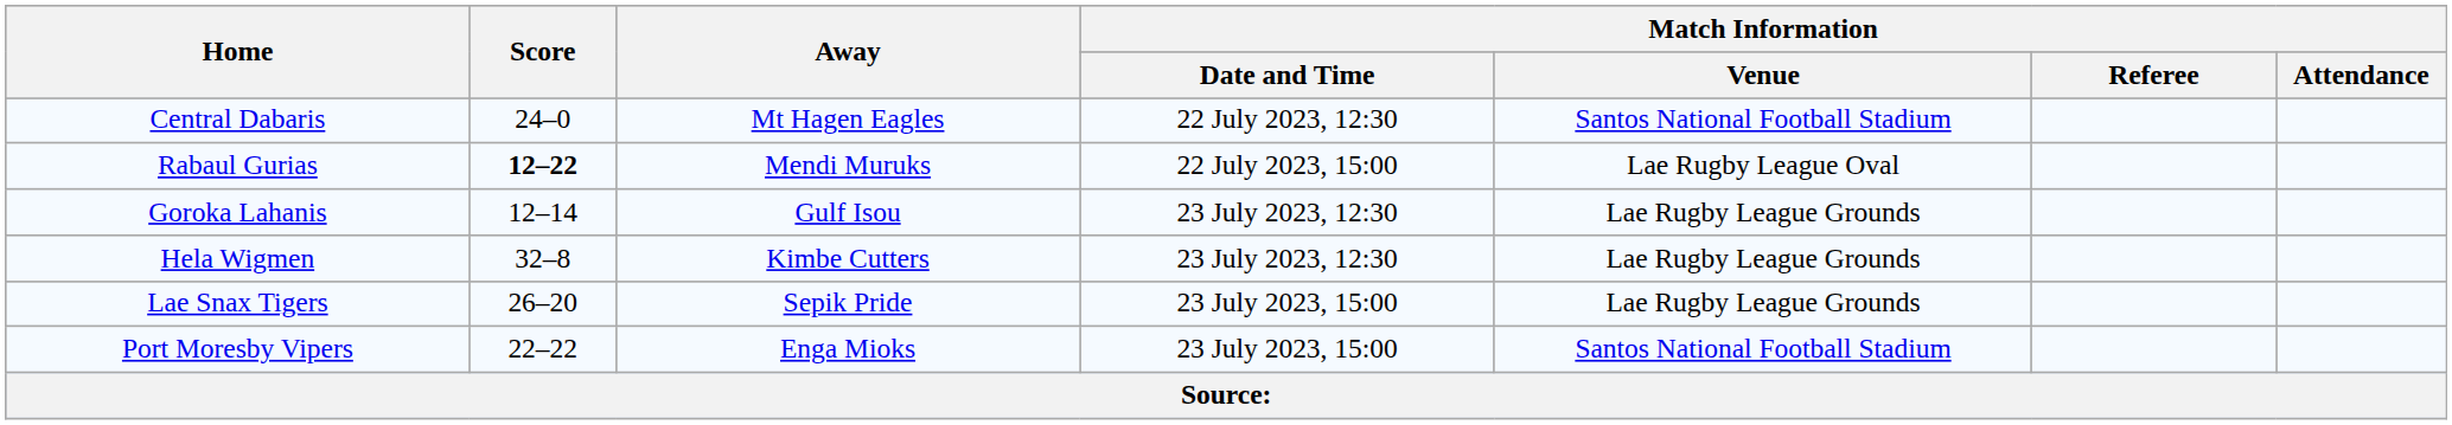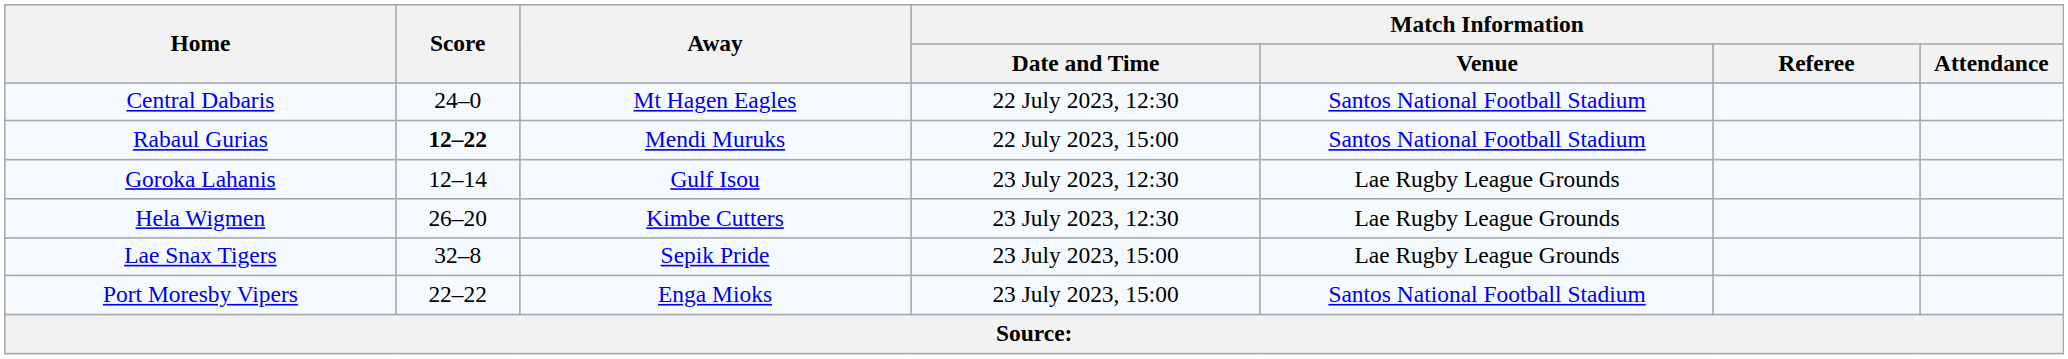Rabaul Gurias | Match Information / Venue: Lae Rugby League Oval -> Santos National Football Stadium
Hela Wigmen | Score: 32–8 -> 26–20
Lae Snax Tigers | Score: 26–20 -> 32–8
